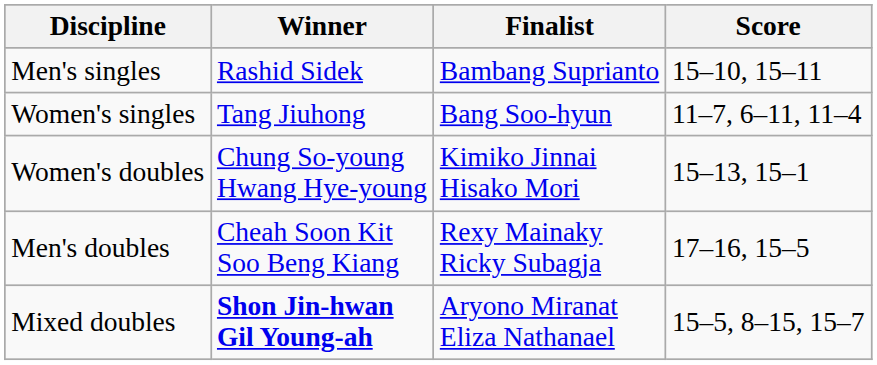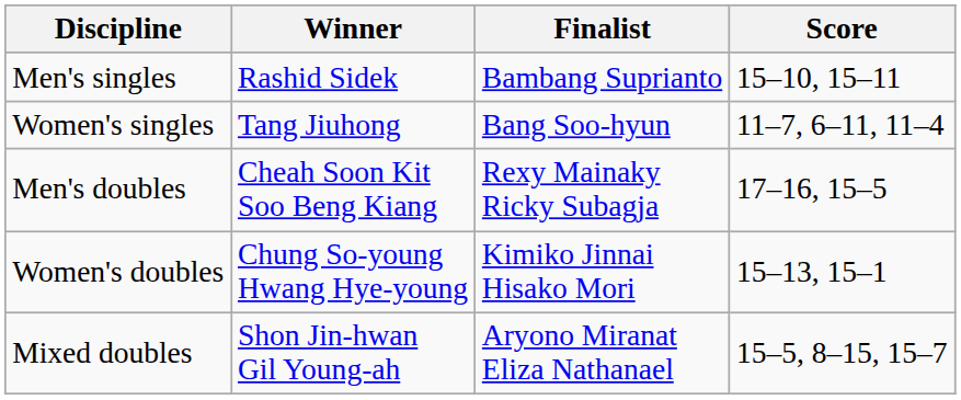rows swapped: Men's doubles <-> Women's doubles
Mixed doubles | Winner: bold -> normal
